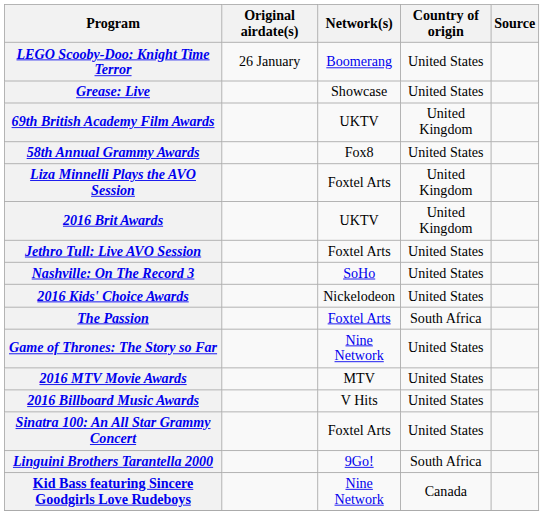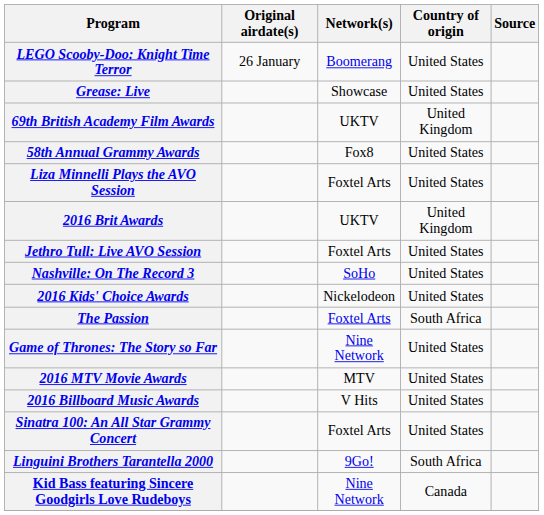Liza Minnelli Plays the AVO Session | Country of origin: United Kingdom -> United States
